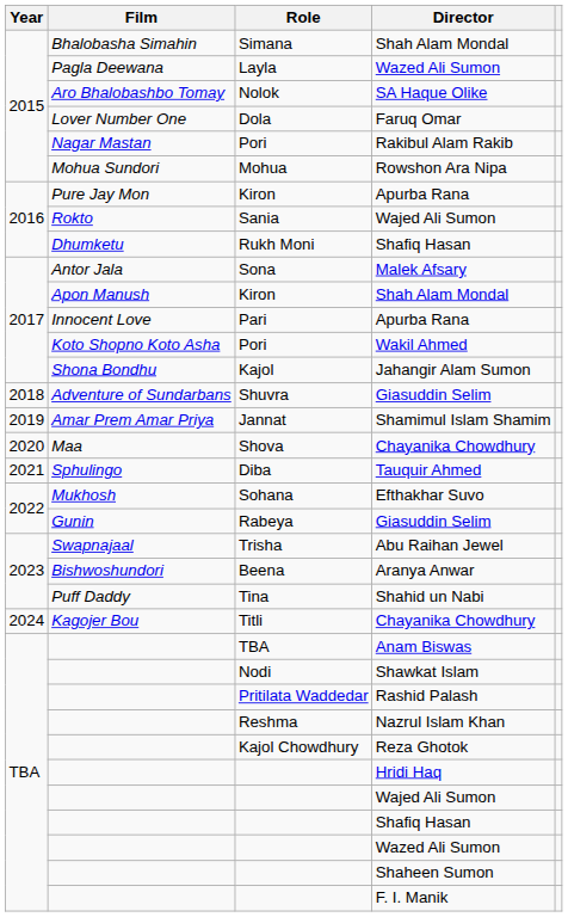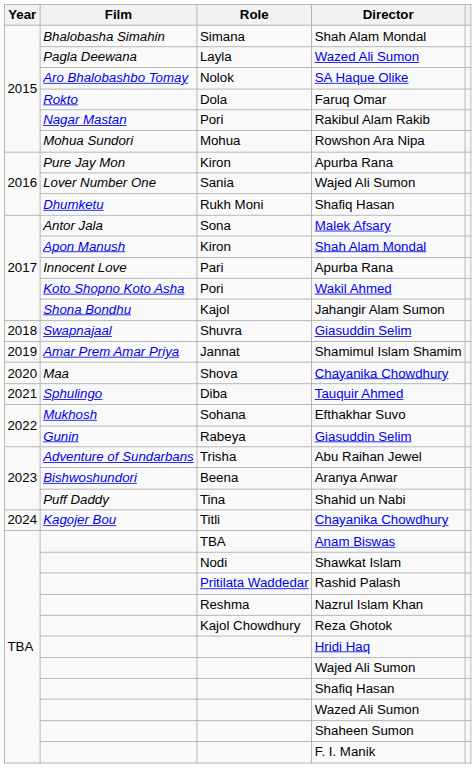Dola | Film: Lover Number One -> Rokto
Sania | Film: Rokto -> Lover Number One
Shuvra | Film: Adventure of Sundarbans -> Swapnajaal
Trisha | Film: Swapnajaal -> Adventure of Sundarbans
